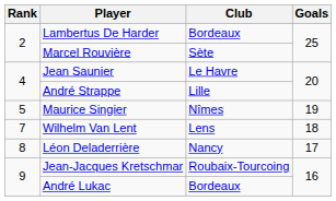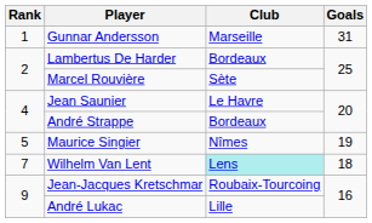+ row: 1 | Gunnar Andersson | Marseille | 31
André Strappe | Club: Lille -> Bordeaux
Wilhelm Van Lent | Club: no background -> paleturquoise background
- row: 8 | Léon Deladerrière | Nancy | 17
André Lukac | Club: Bordeaux -> Lille
